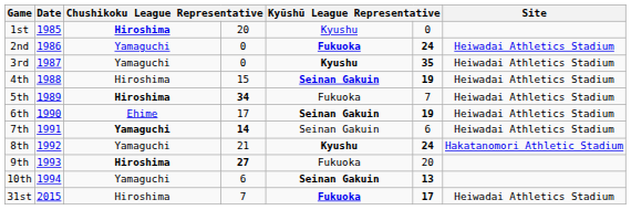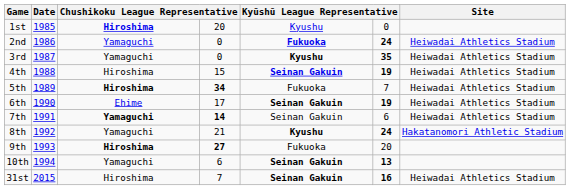31st | column 5: Fukuoka -> Seinan Gakuin
31st | column 6: 17 -> 16
